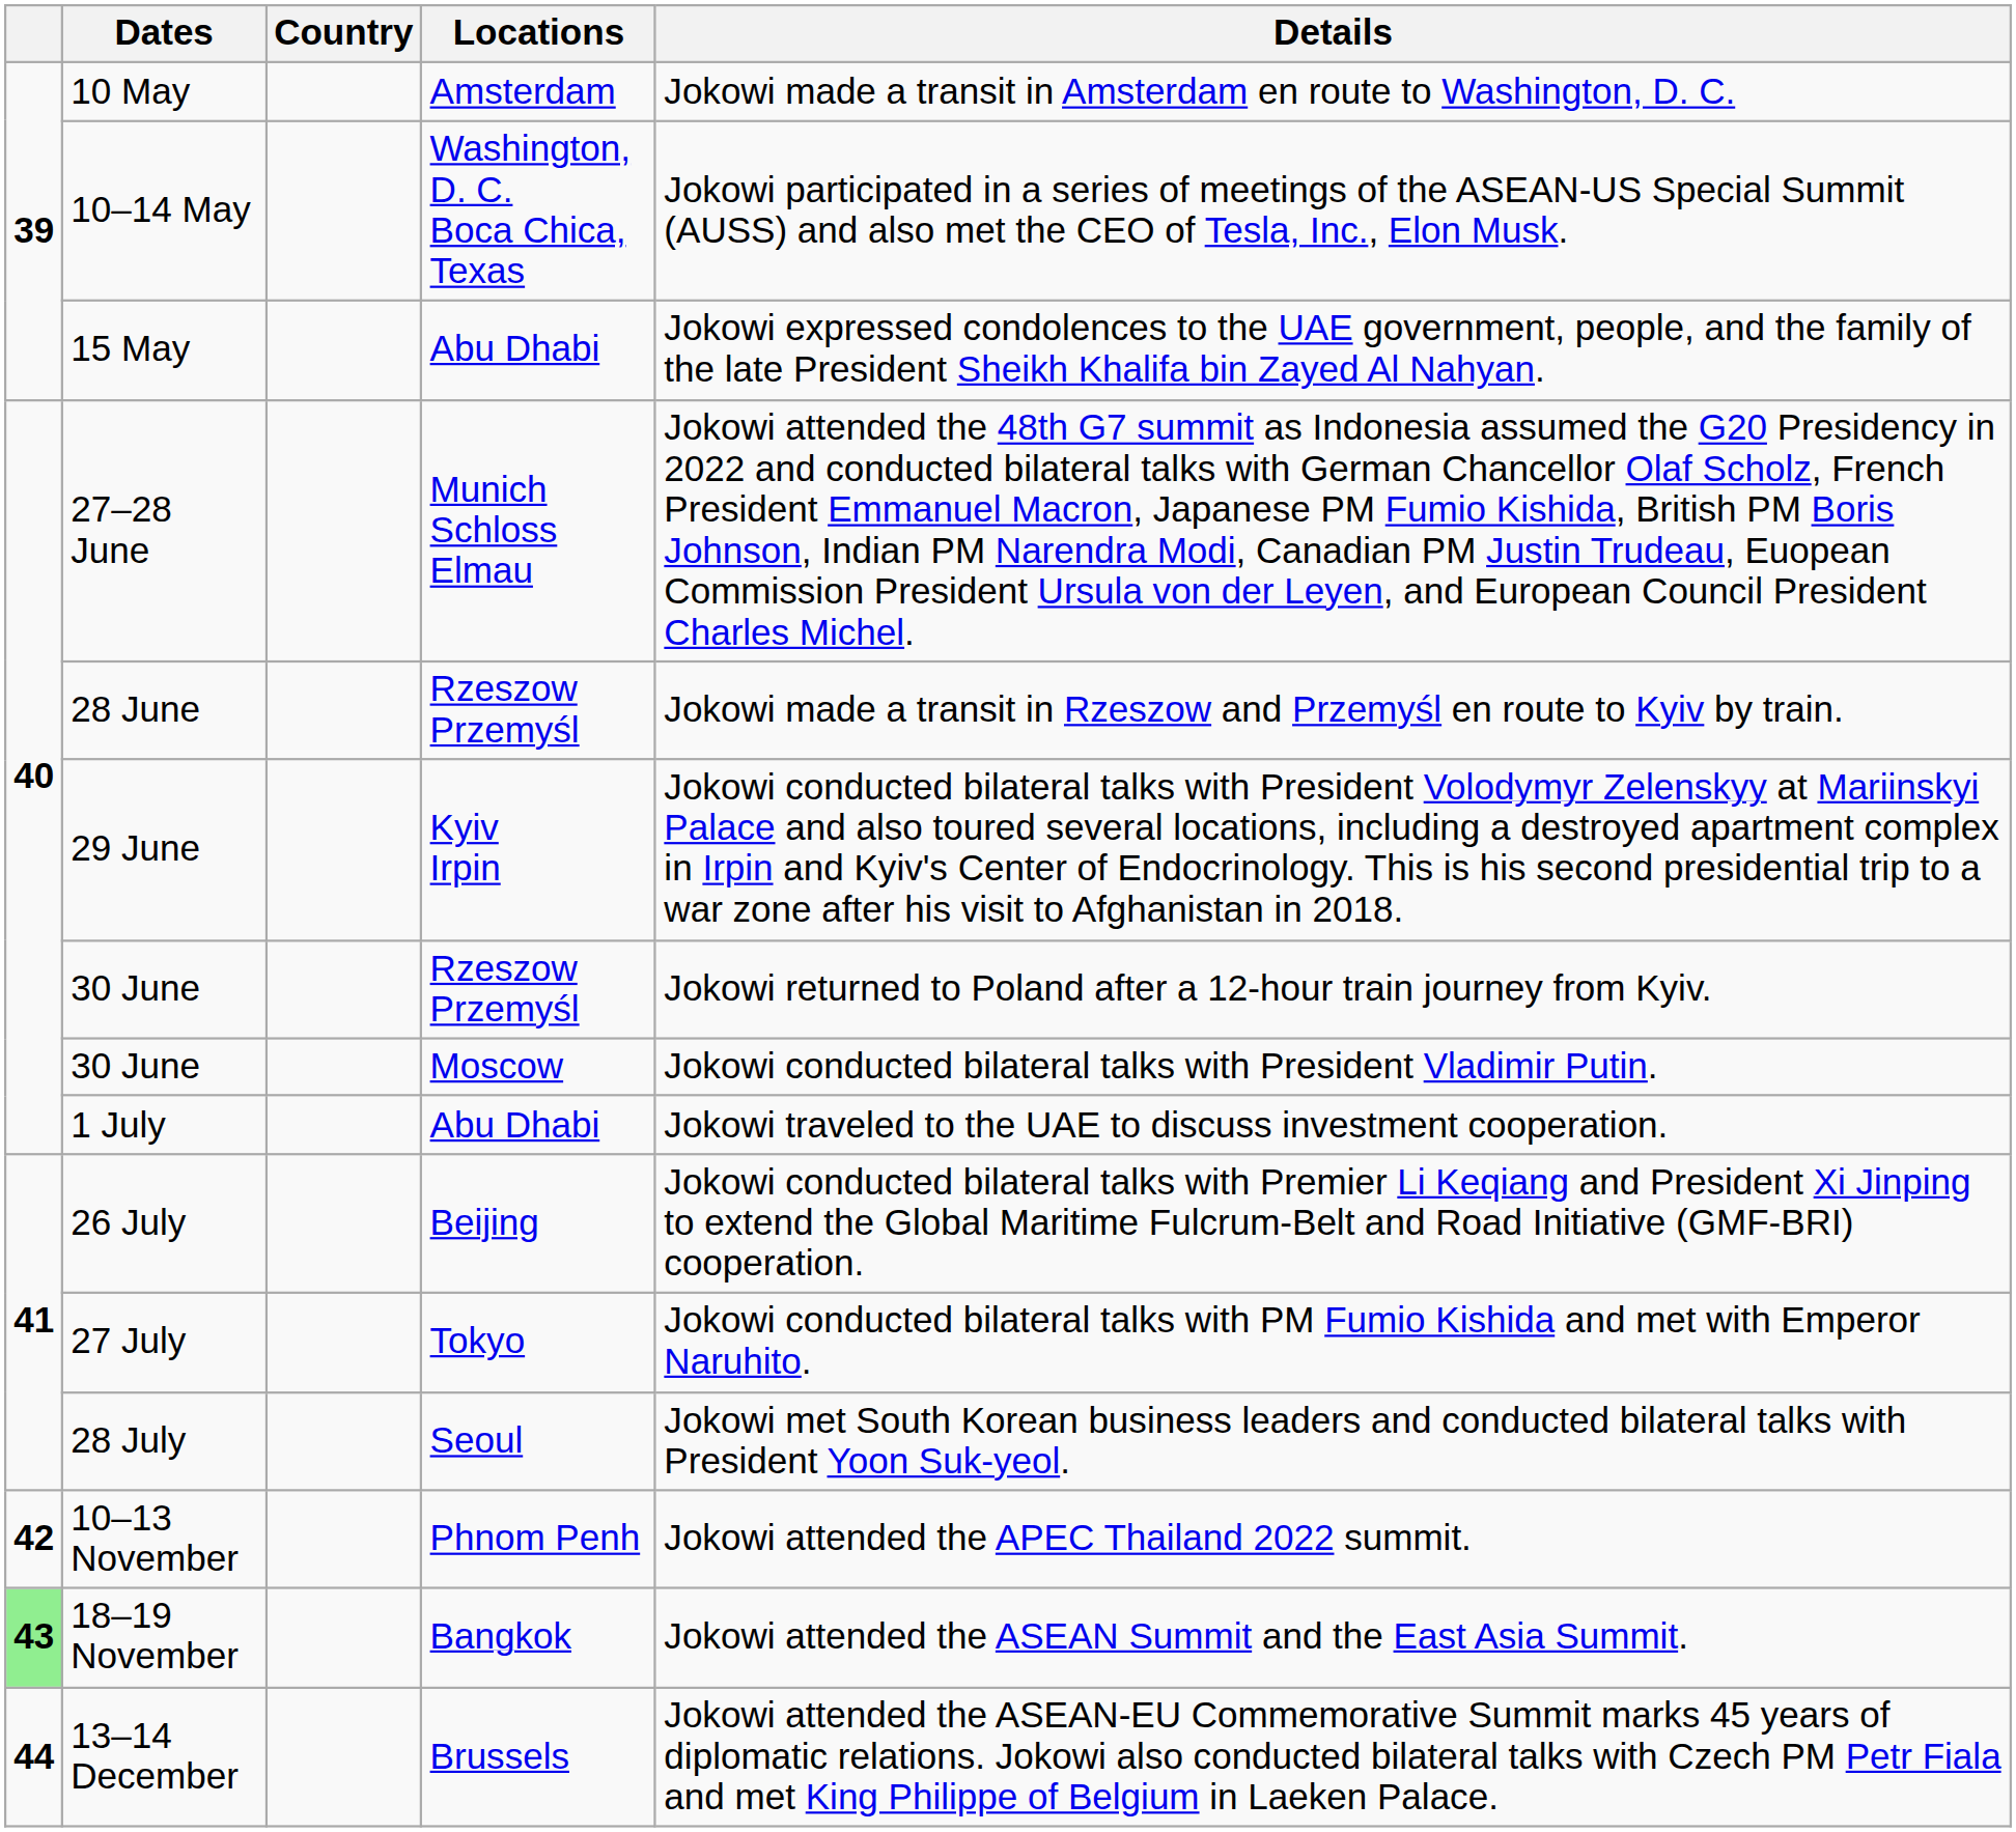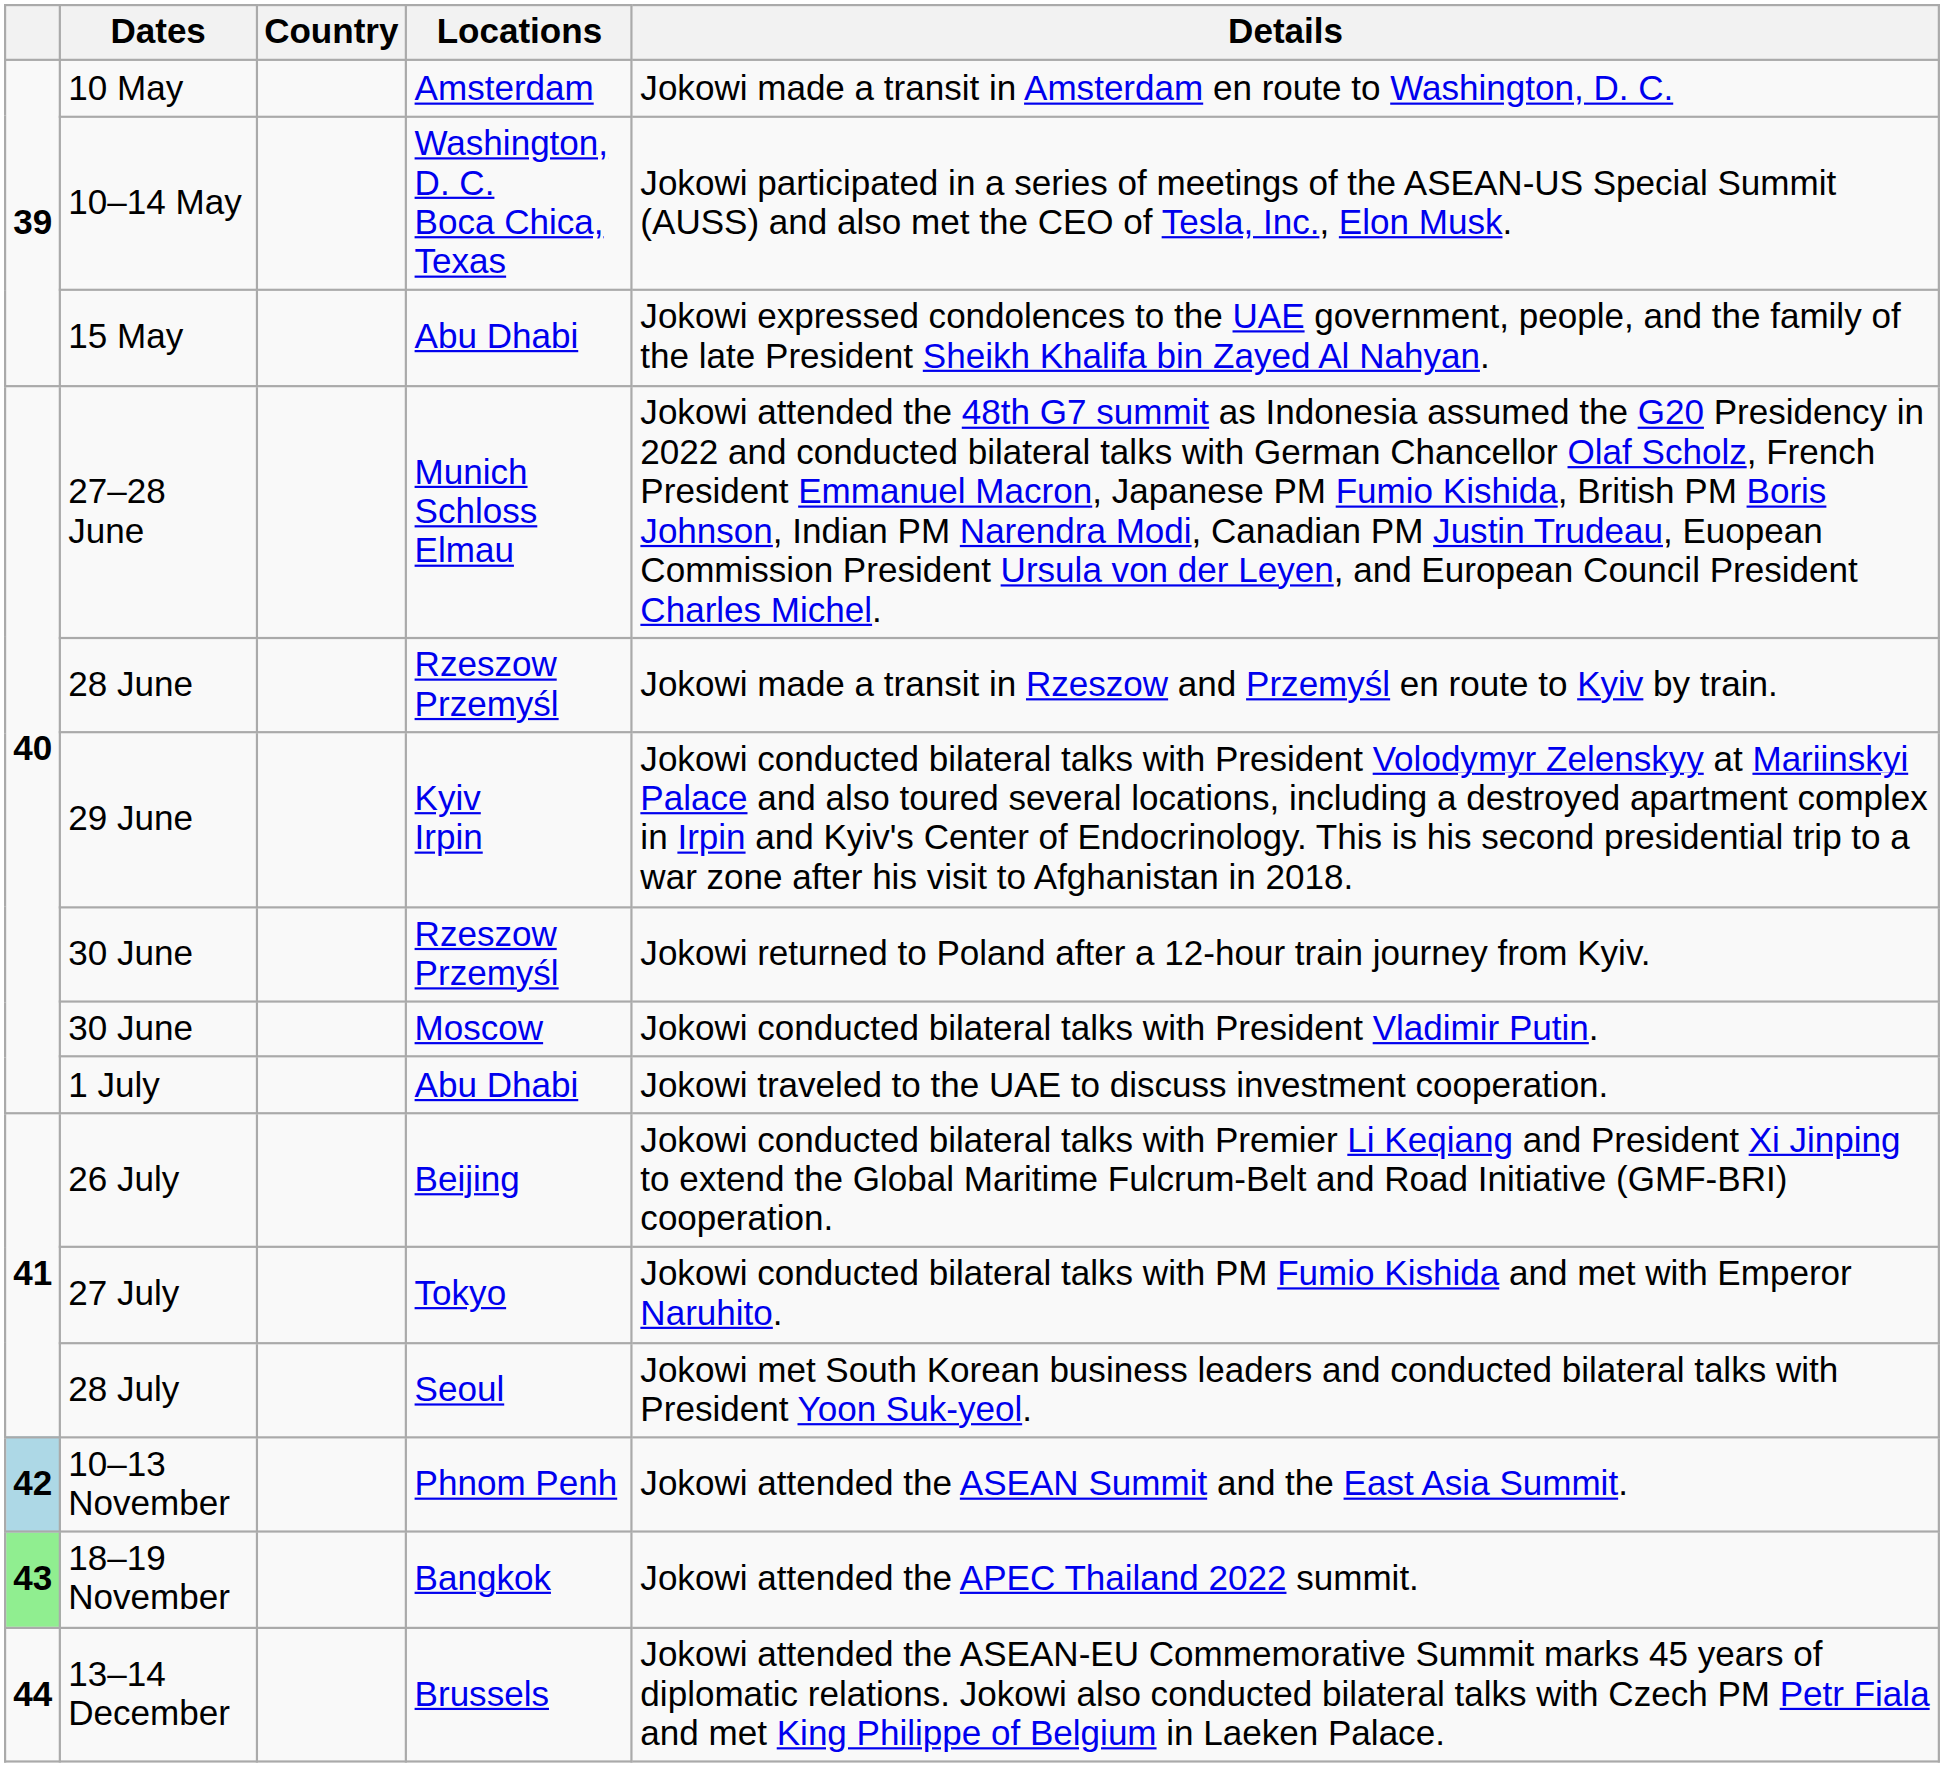10–13 November | column 1: no background -> lightblue background
10–13 November | Details: Jokowi attended the APEC Thailand 2022 summit. -> Jokowi attended the ASEAN Summit and the East Asia Summit.
18–19 November | Details: Jokowi attended the ASEAN Summit and the East Asia Summit. -> Jokowi attended the APEC Thailand 2022 summit.
